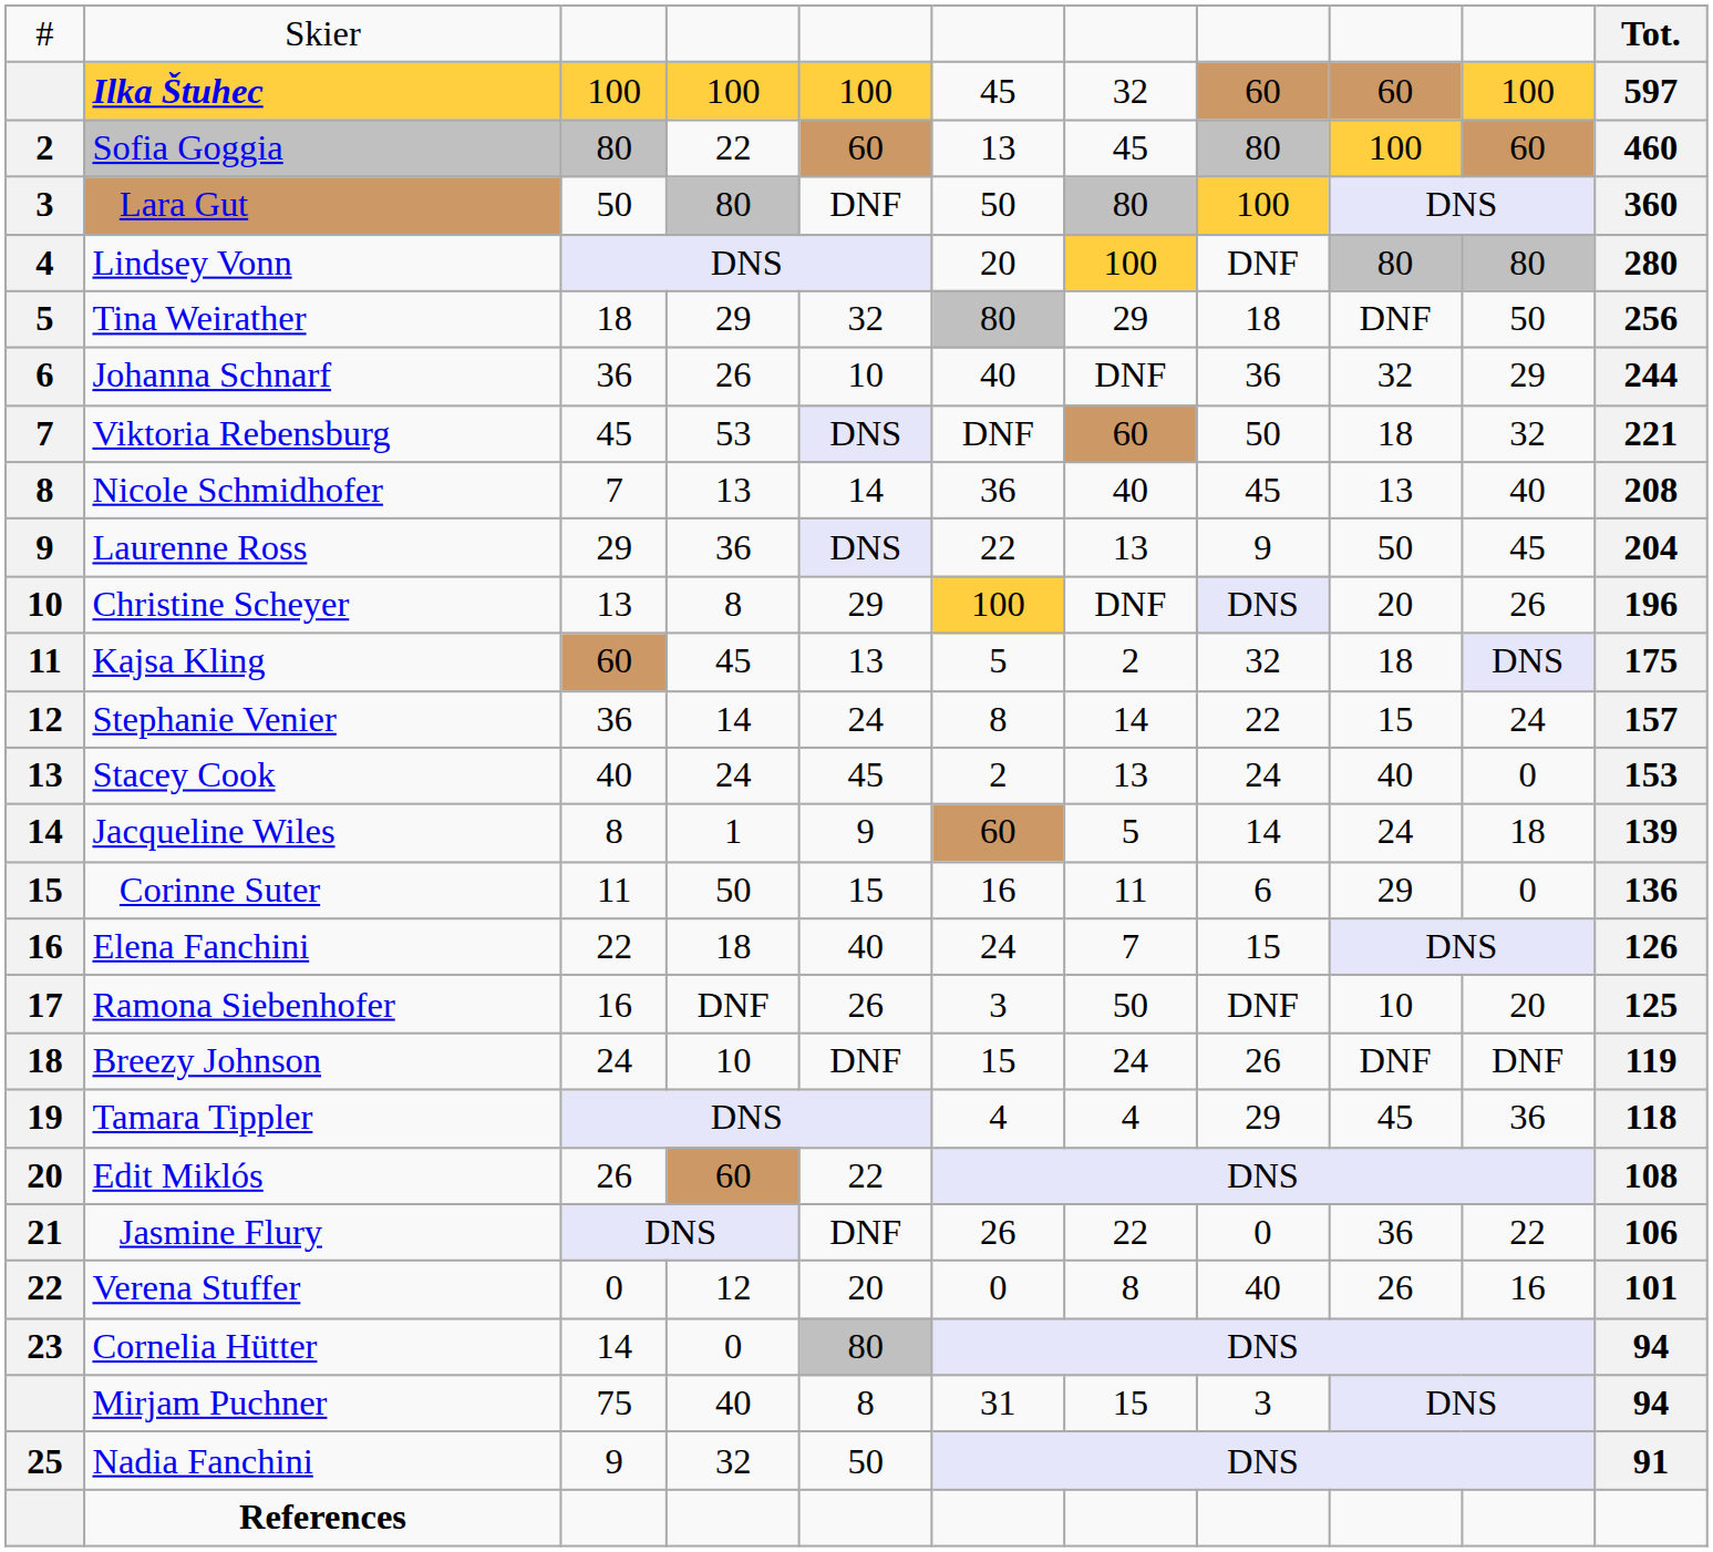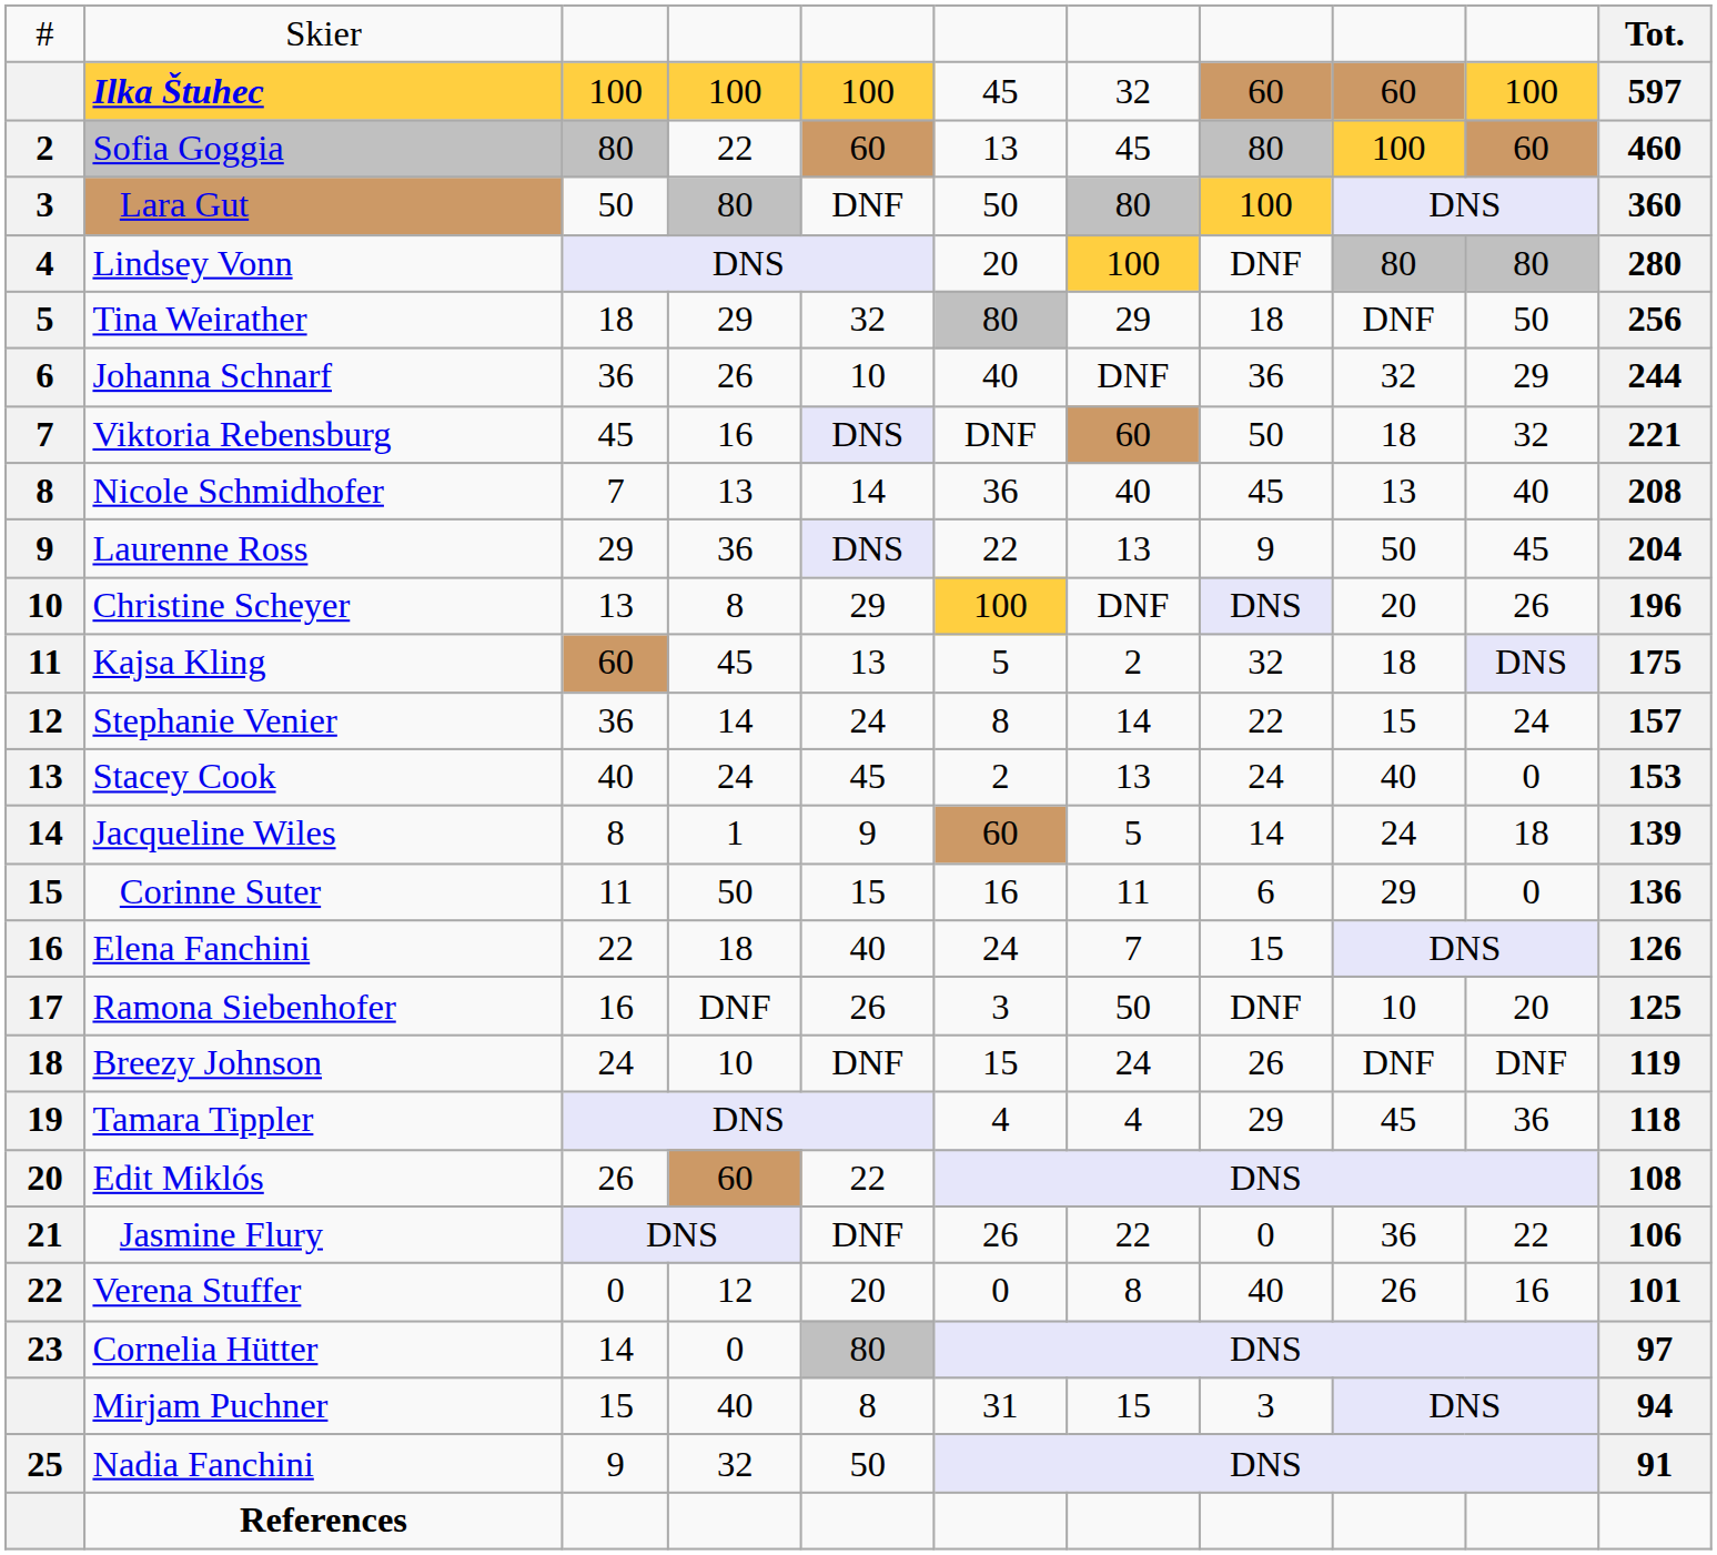Viktoria Rebensburg | column 4: 53 -> 16
Cornelia Hütter | column 11: 94 -> 97
Mirjam Puchner | column 3: 75 -> 15
